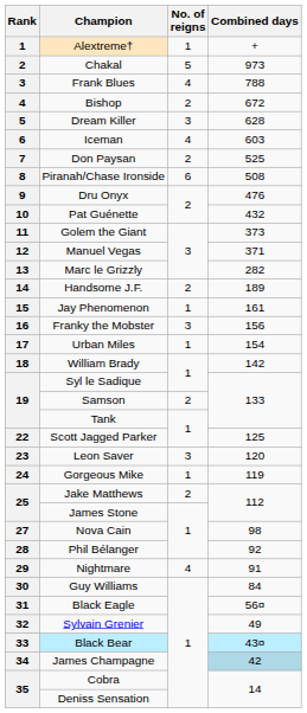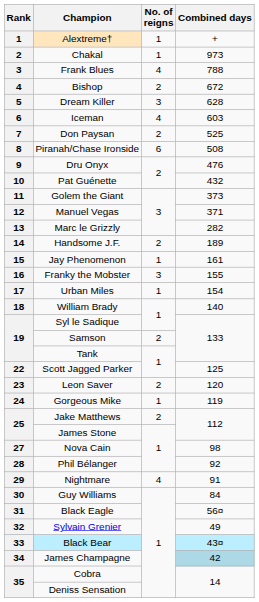Chakal | No. of reigns: 5 -> 1
Franky the Mobster | Combined days: 156 -> 155
William Brady | Combined days: 142 -> 140
Leon Saver | No. of reigns: 3 -> 2
